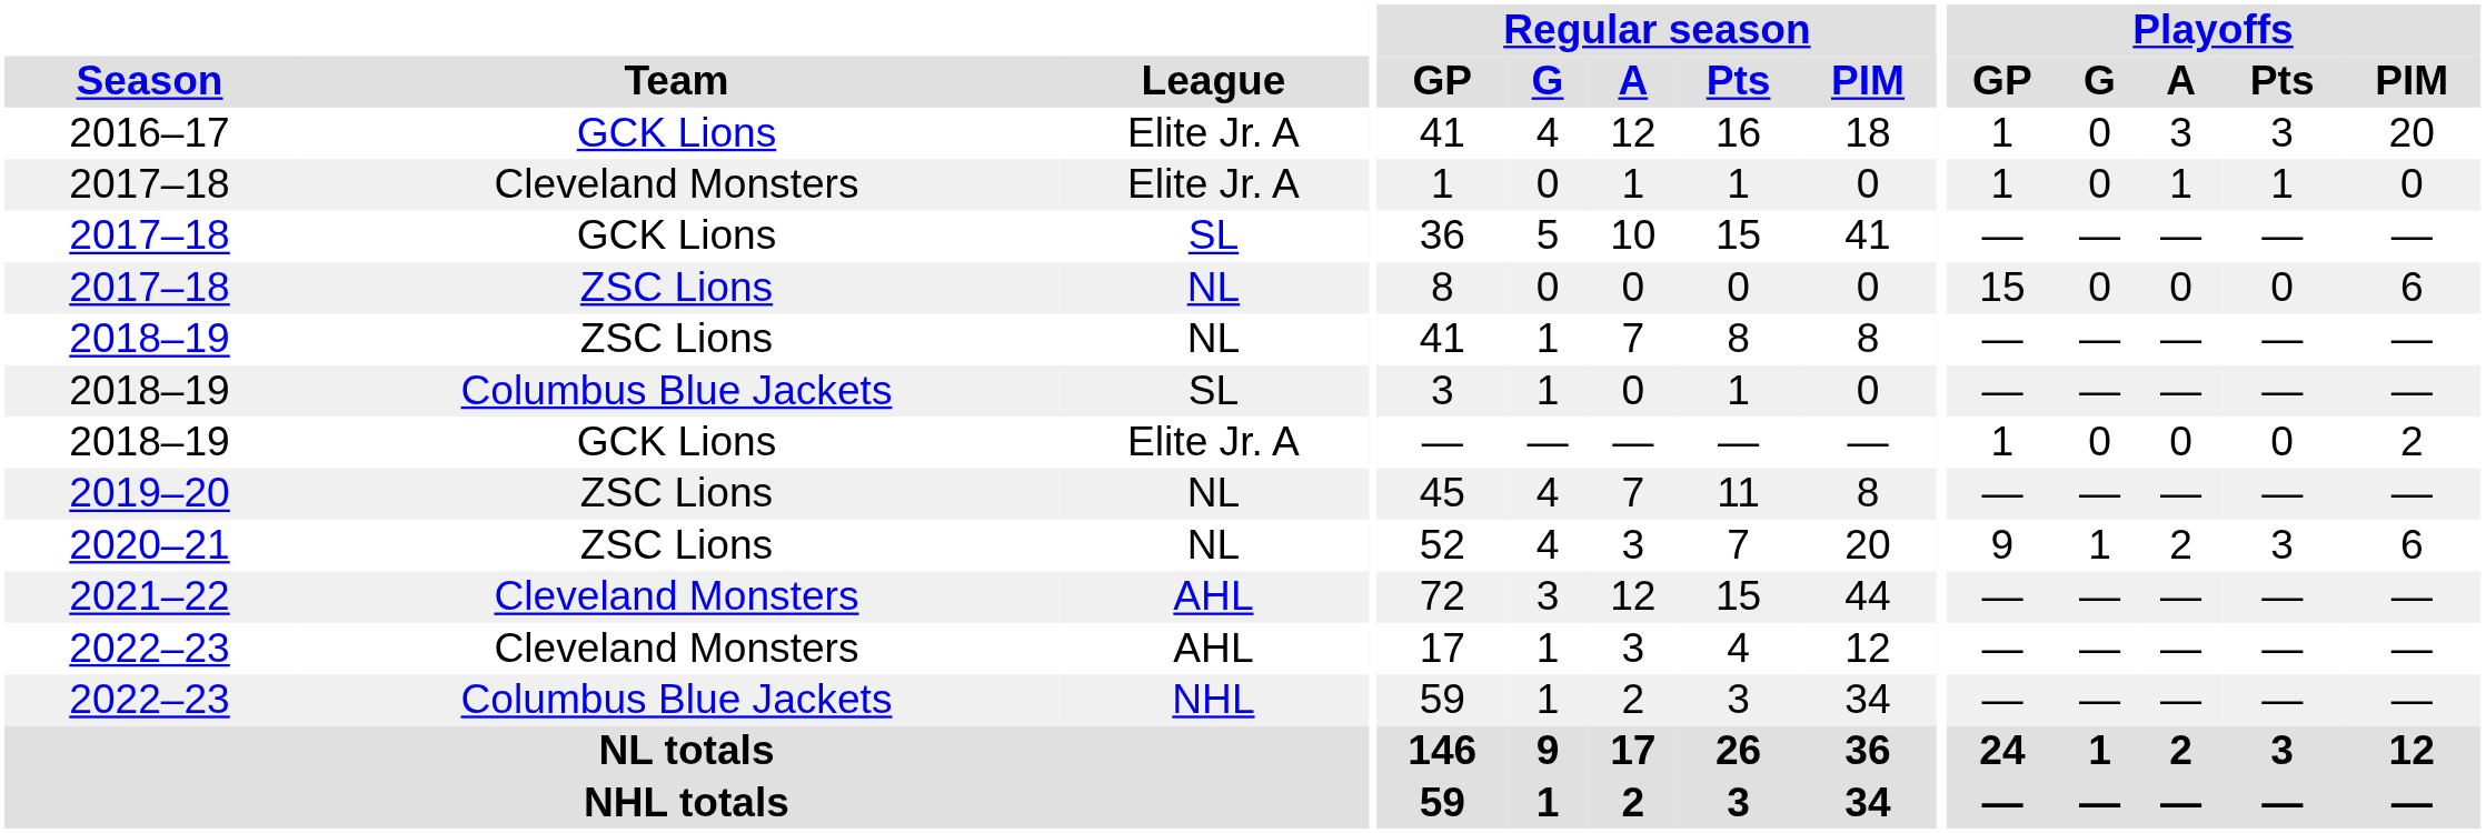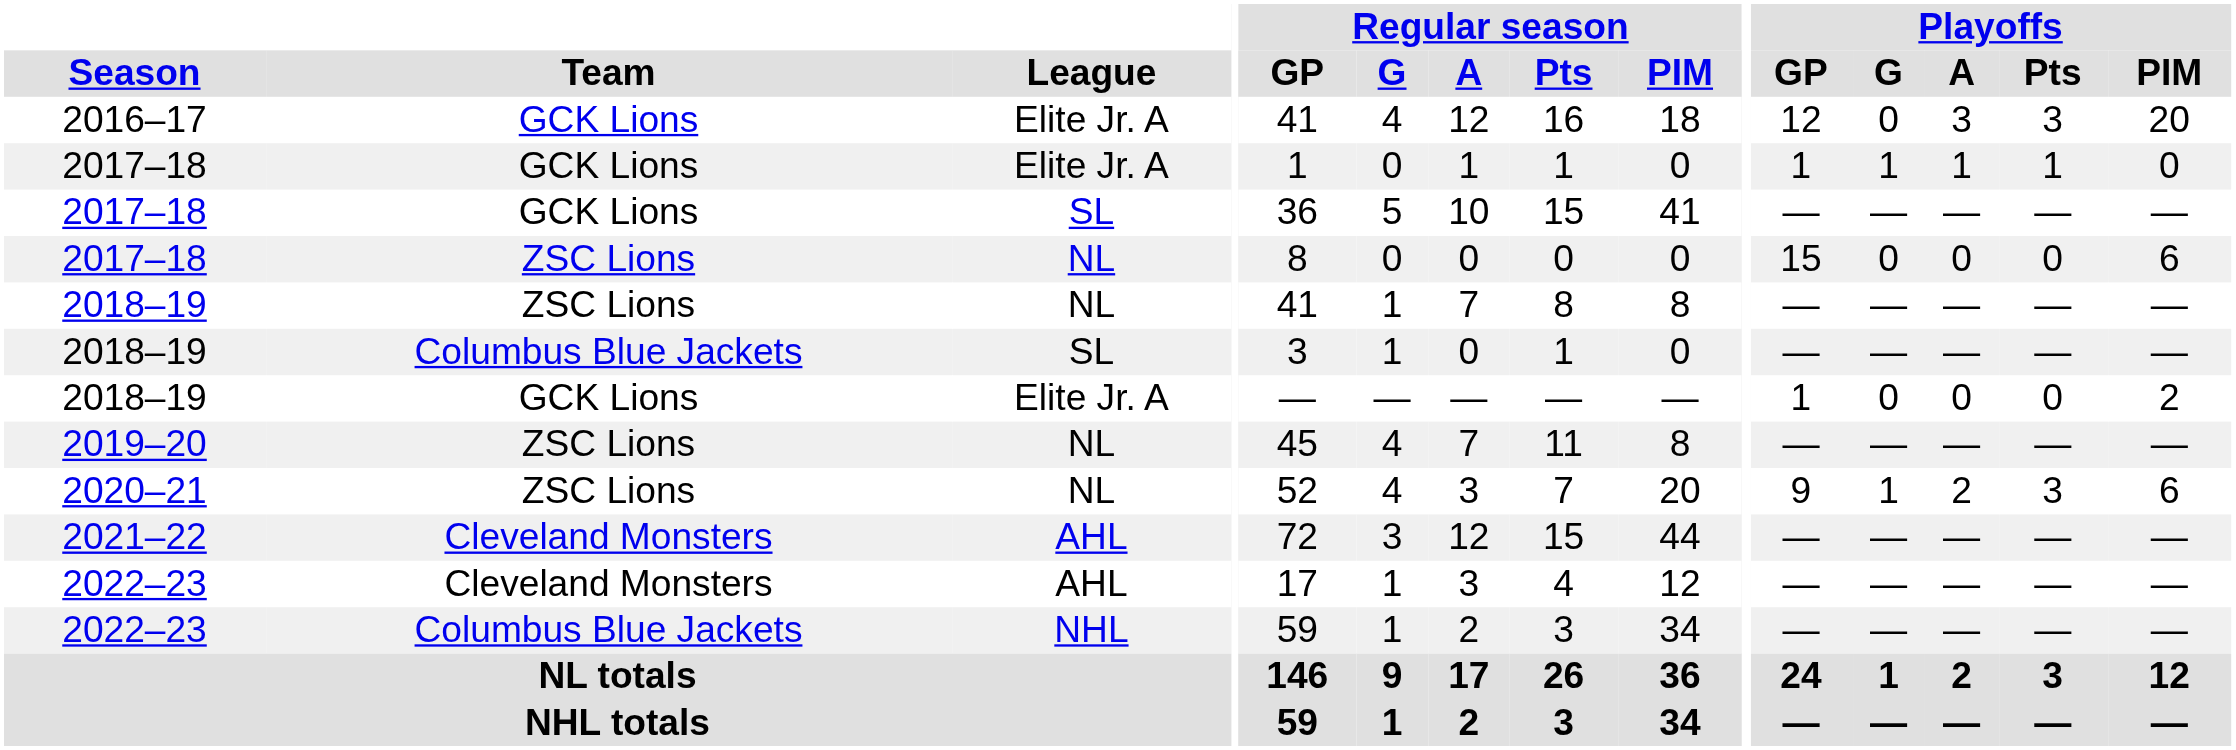2016–17 | Playoffs / GP: 1 -> 12
2017–18 / Elite Jr. A | Team: Cleveland Monsters -> GCK Lions
2017–18 / Elite Jr. A | Playoffs / G: 0 -> 1
